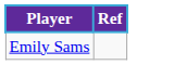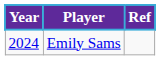+ column: Year | 2024
